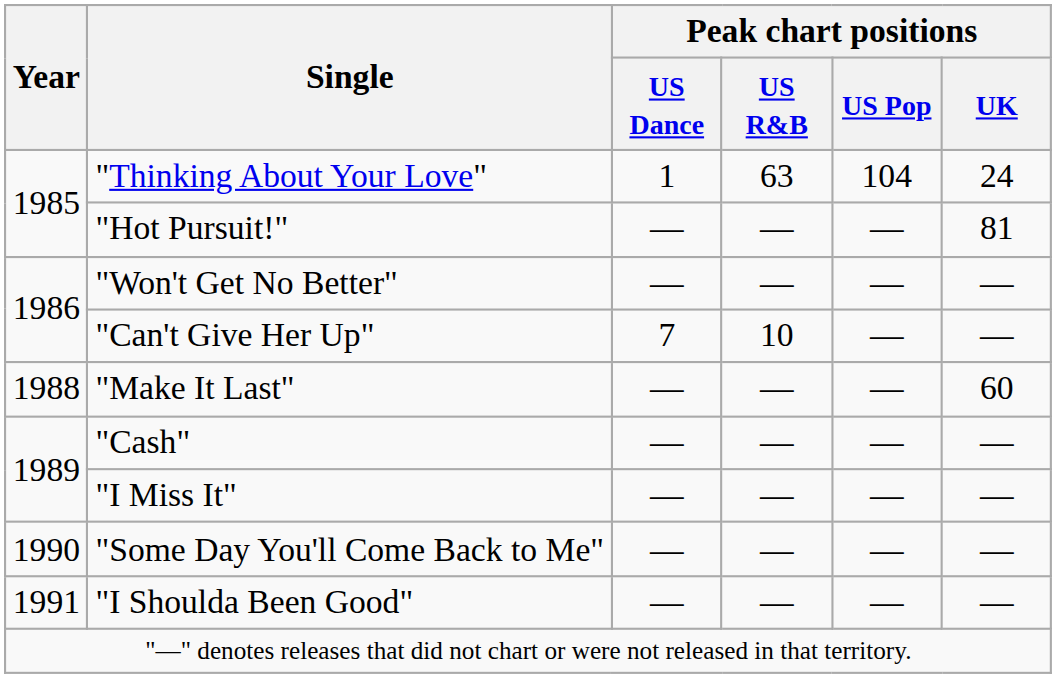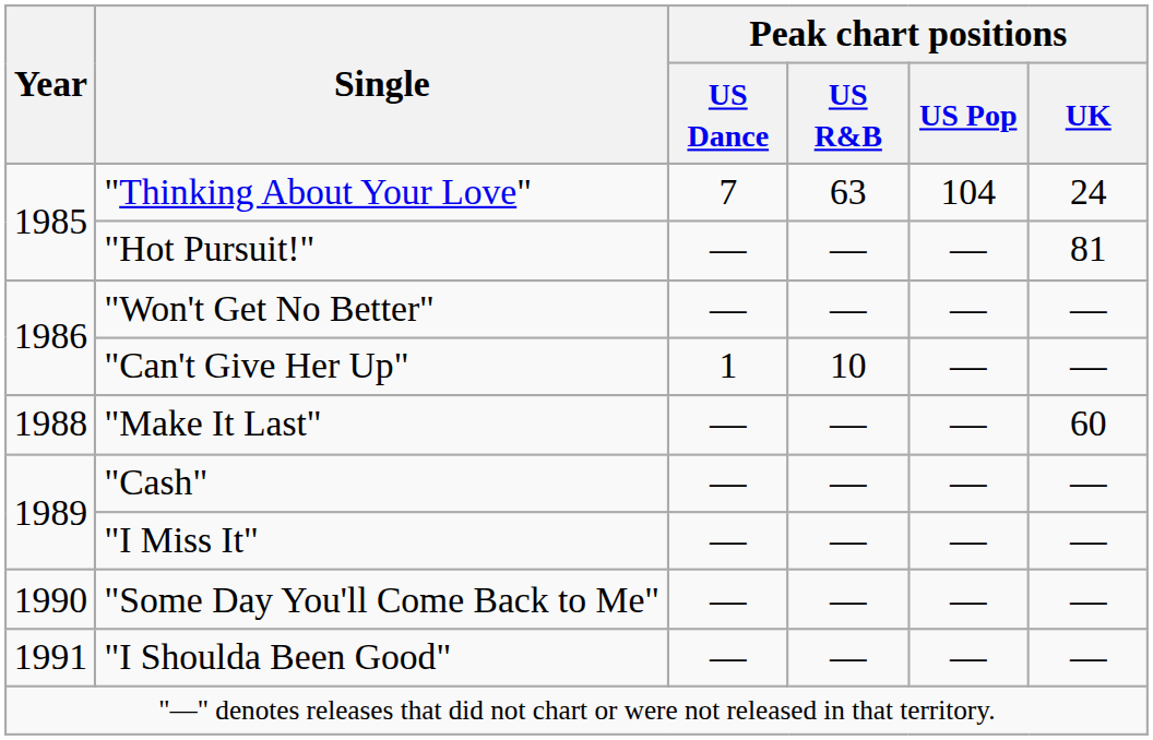"Thinking About Your Love" | Peak chart positions / US Dance: 1 -> 7
"Can't Give Her Up" | Peak chart positions / US Dance: 7 -> 1
